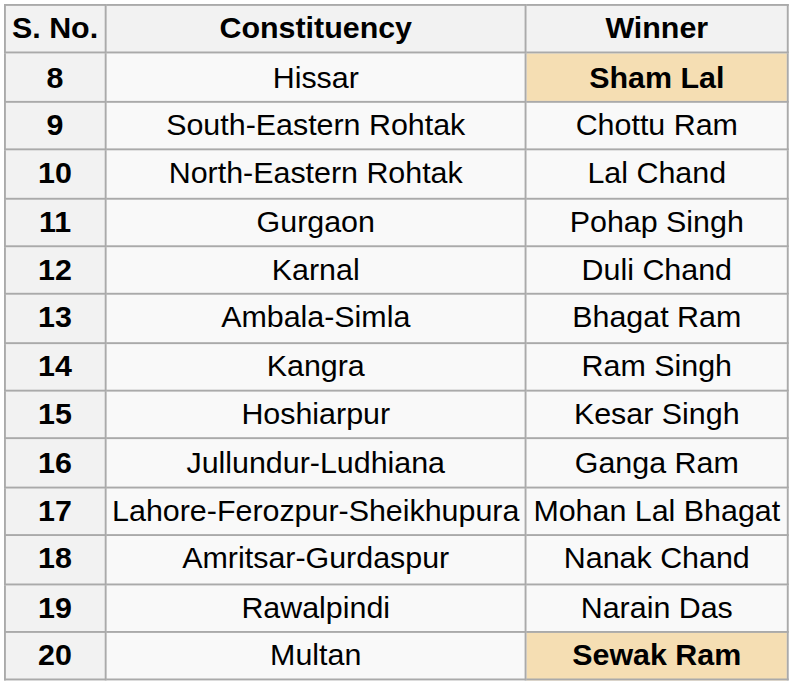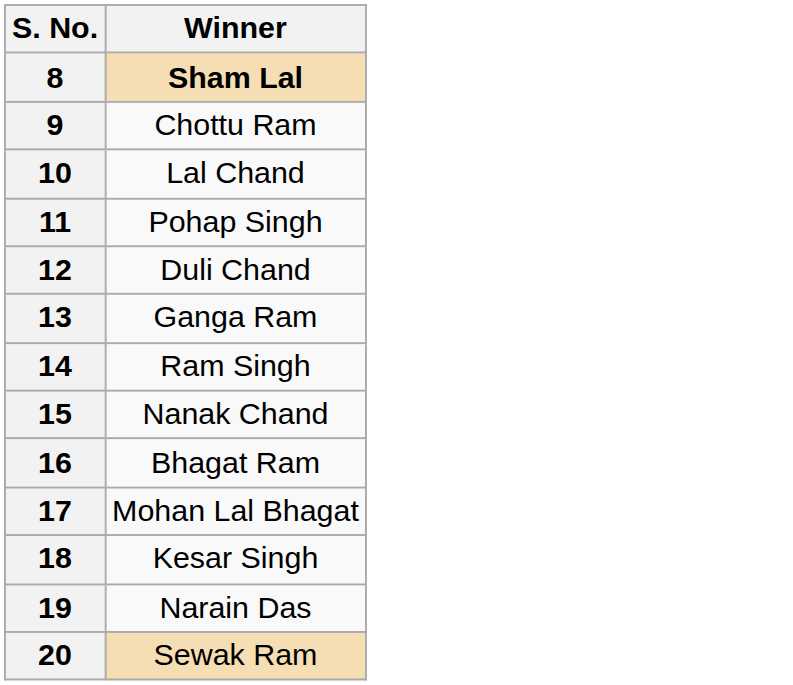- column: Constituency | Hissar | South-Eastern Rohtak | North-Eastern Rohtak | Gurgaon | Karnal | Ambala-Simla | Kangra | Hoshiarpur | Jullundur-Ludhiana | Lahore-Ferozpur-Sheikhupura | Amritsar-Gurdaspur | Rawalpindi | Multan
13 | Winner: Bhagat Ram -> Ganga Ram
15 | Winner: Kesar Singh -> Nanak Chand
16 | Winner: Ganga Ram -> Bhagat Ram
18 | Winner: Nanak Chand -> Kesar Singh
20 | Winner: bold -> normal
